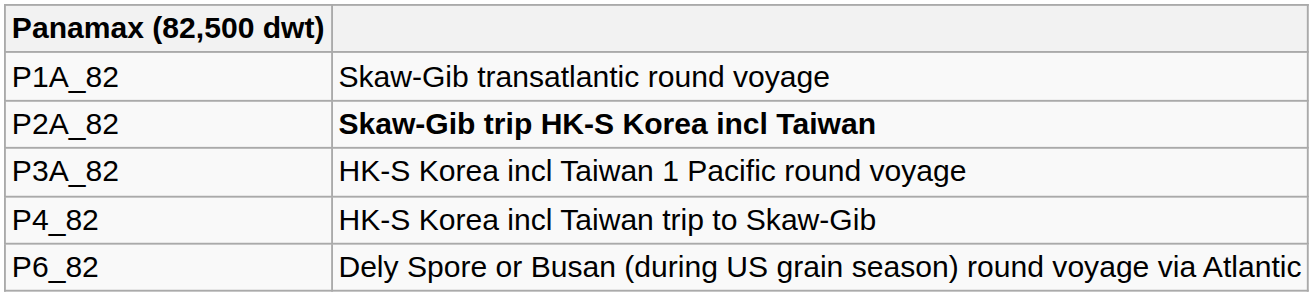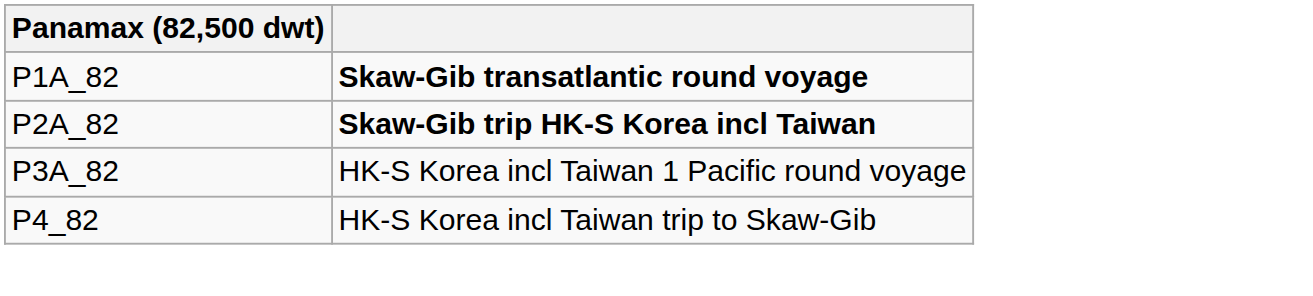P1A_82 | column 2: normal -> bold
- row: P6_82 | Dely Spore or Busan (during US grain season) round voyage via Atlantic
